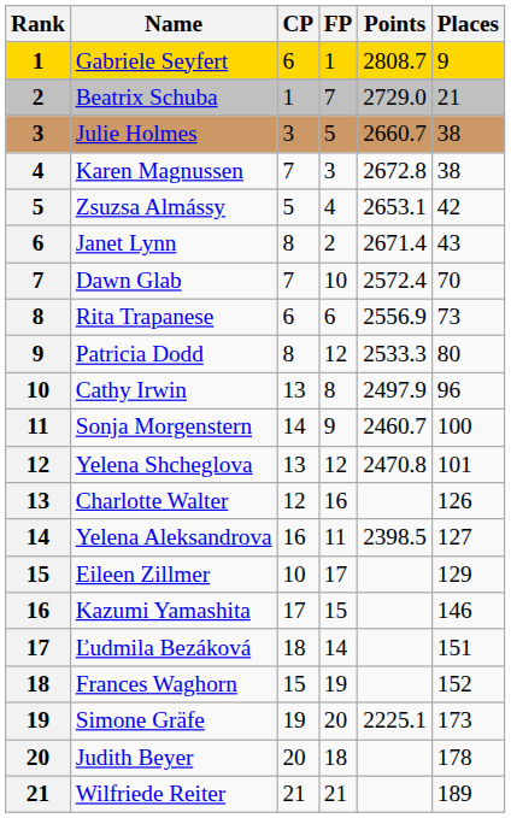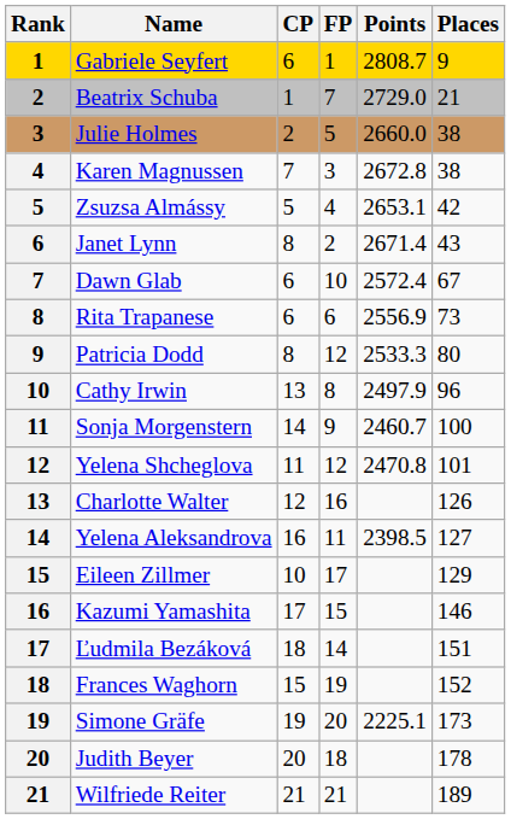Julie Holmes | CP: 3 -> 2
Julie Holmes | Points: 2660.7 -> 2660.0
Dawn Glab | CP: 7 -> 6
Dawn Glab | Places: 70 -> 67
Yelena Shcheglova | CP: 13 -> 11
